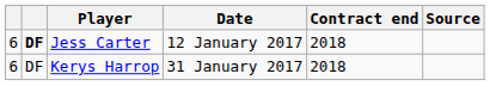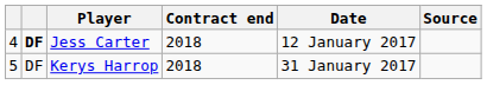columns swapped: Contract end <-> Date
Jess Carter | column 1: 6 -> 4
Kerys Harrop | column 1: 6 -> 5
